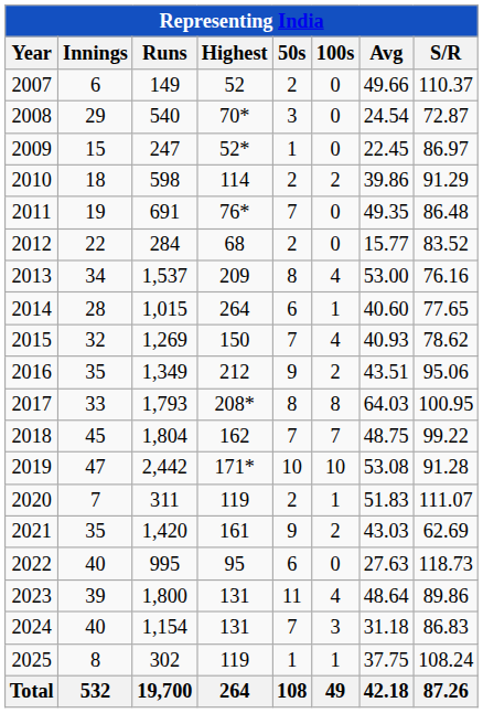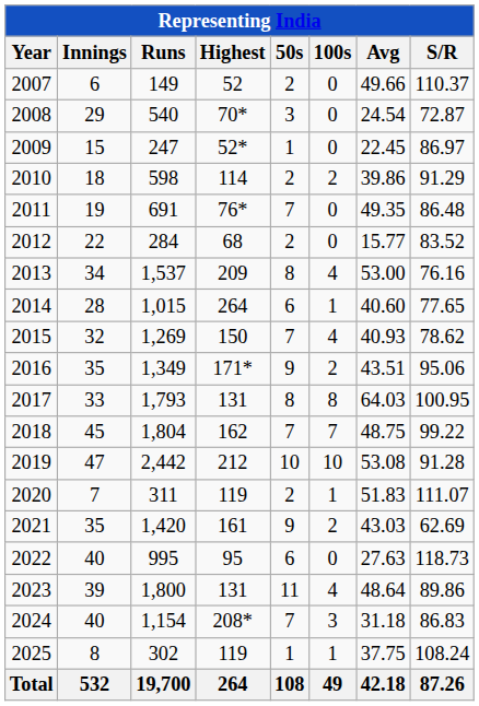2016 | Highest: 212 -> 171*
2017 | Highest: 208* -> 131
2019 | Highest: 171* -> 212
2024 | Highest: 131 -> 208*
